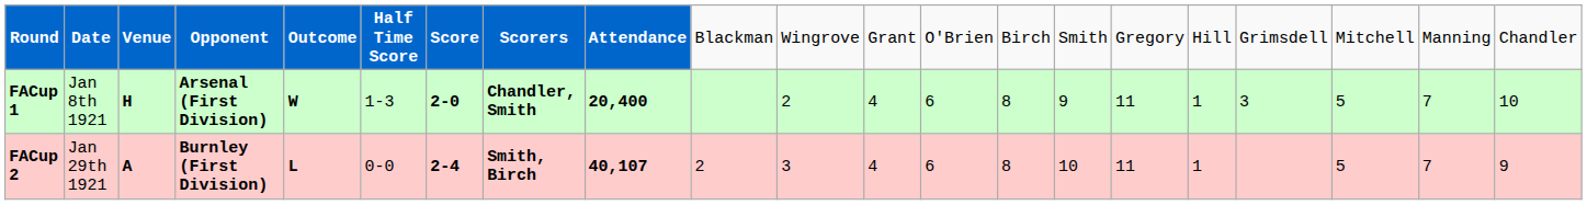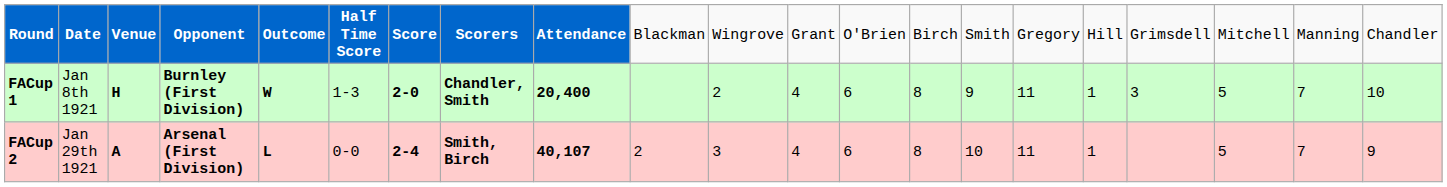FACup 1 | column 4: Arsenal (First Division) -> Burnley (First Division)
FACup 2 | column 4: Burnley (First Division) -> Arsenal (First Division)
